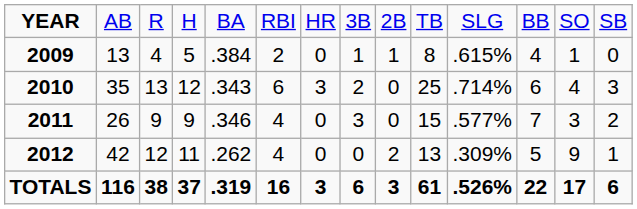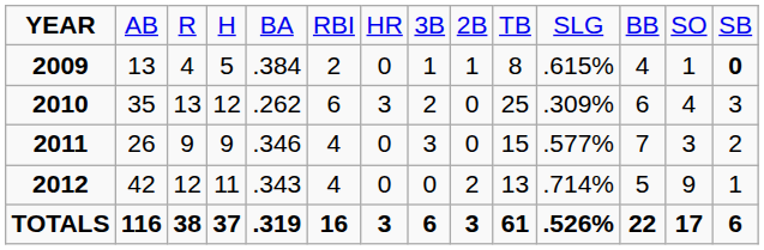2009 | column 14: normal -> bold
2010 | column 5: .343 -> .262
2010 | column 11: .714% -> .309%
2012 | column 5: .262 -> .343
2012 | column 11: .309% -> .714%
